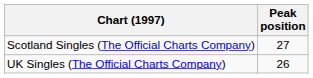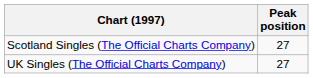UK Singles (The Official Charts Company) | Peak position: 26 -> 27
